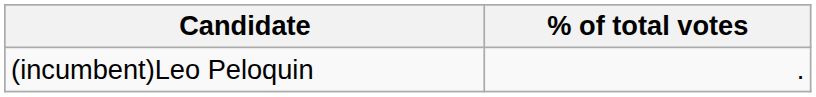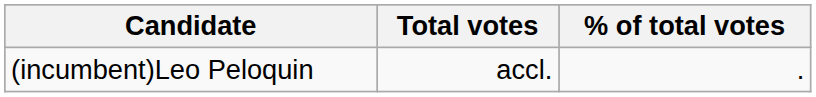+ column: Total votes | accl.
